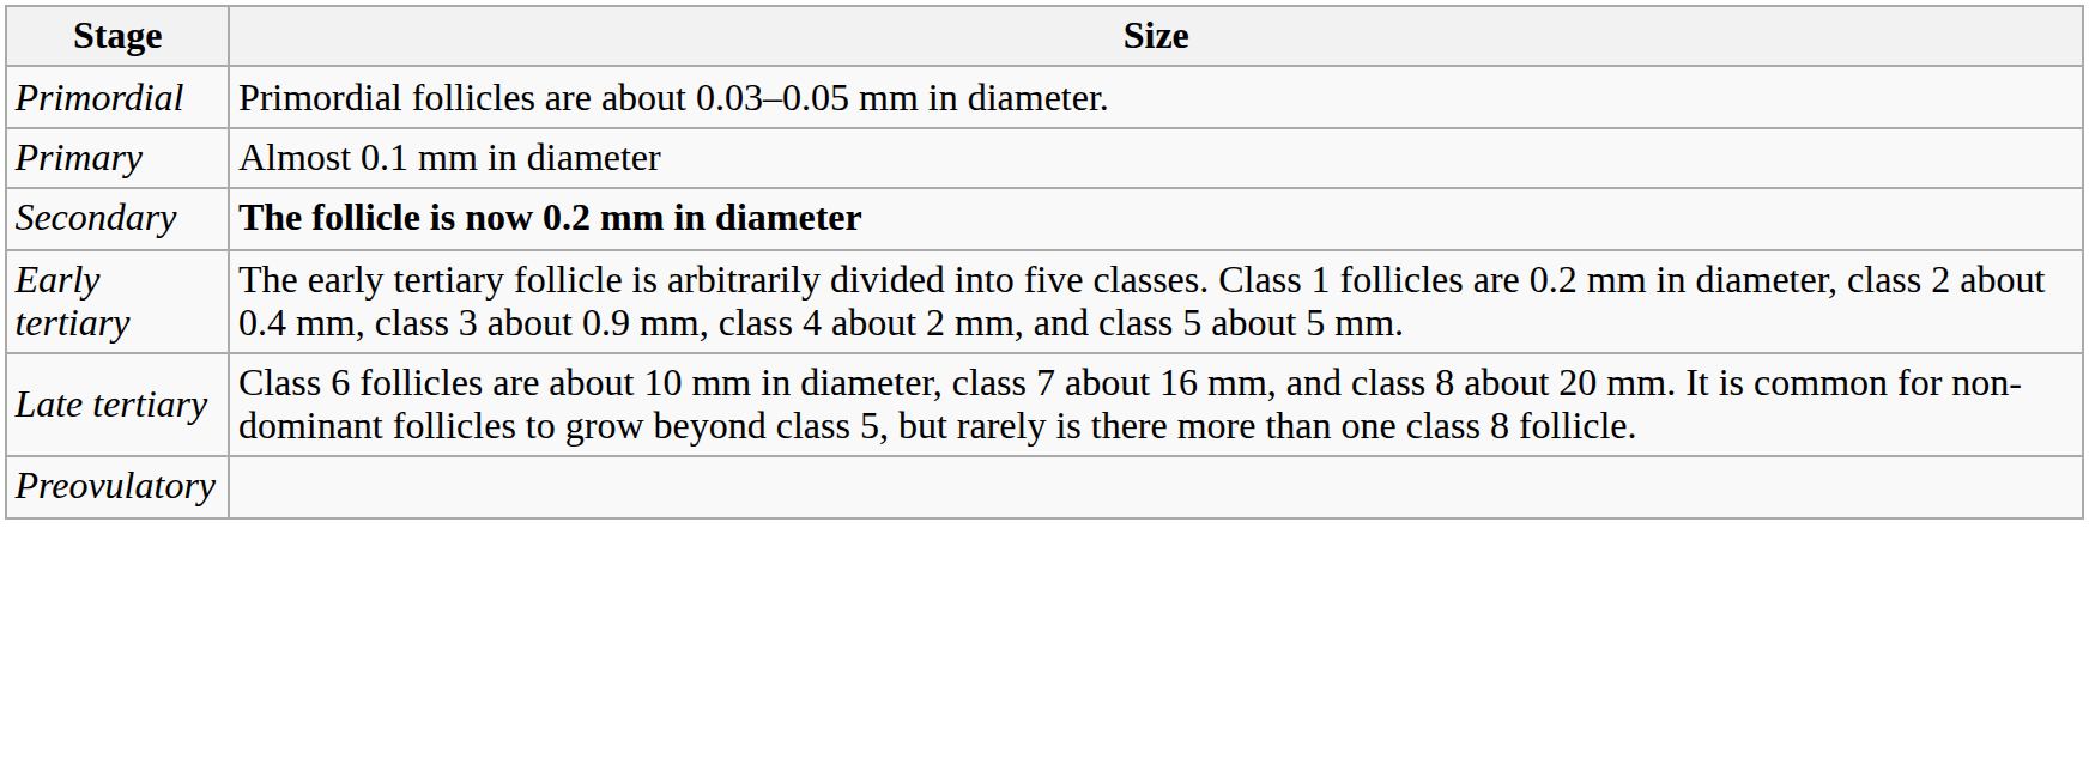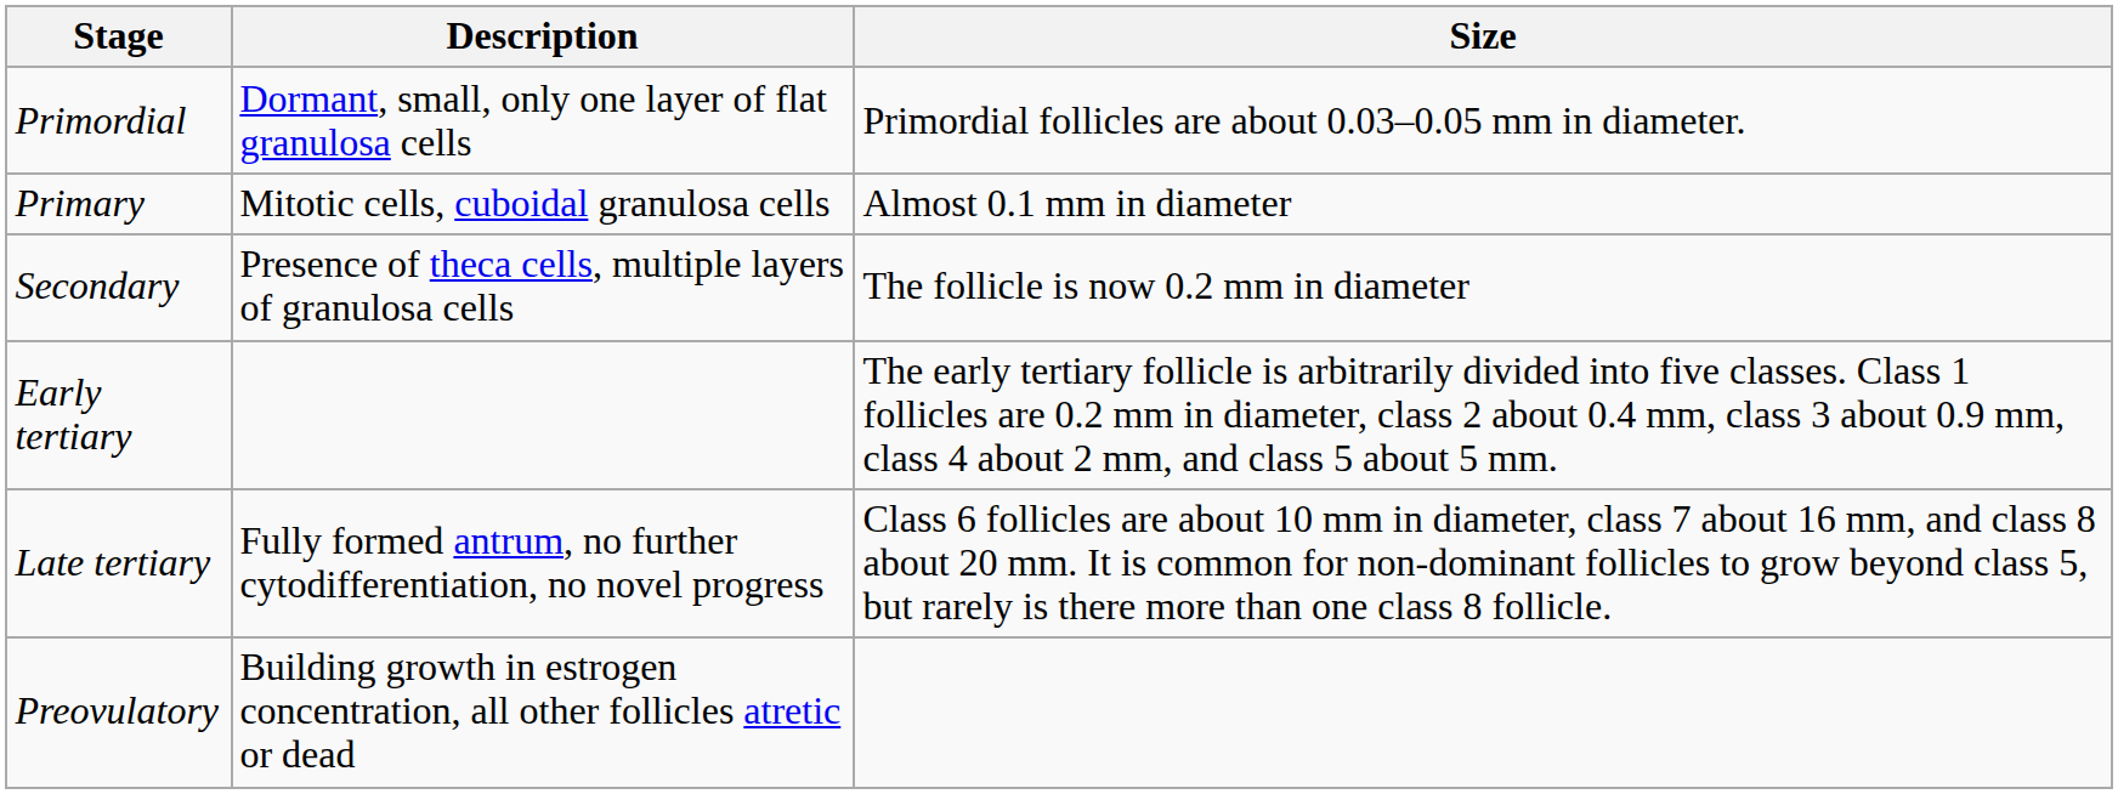+ column: Description | Dormant, small, only one layer of flat granulosa cells | Mitotic cells, cuboidal granulosa cells | Presence of theca cells, multiple layers of granulosa cells | Fully formed antrum, no further cytodifferentiation, no novel progress | Building growth in estrogen concentration, all other follicles atretic or dead
Secondary | Size: bold -> normal
